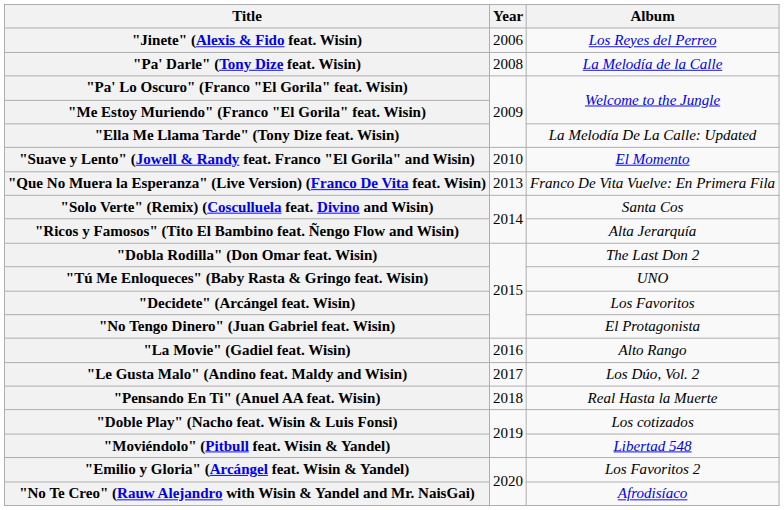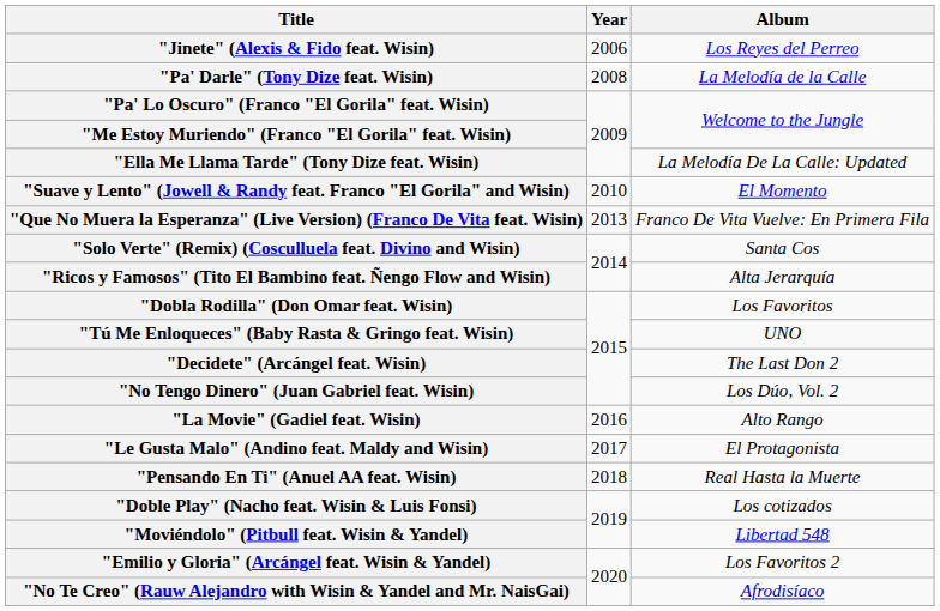"Dobla Rodilla" (Don Omar feat. Wisin) | Album: The Last Don 2 -> Los Favoritos
"Decidete" (Arcángel feat. Wisin) | Album: Los Favoritos -> The Last Don 2
"No Tengo Dinero" (Juan Gabriel feat. Wisin) | Album: El Protagonista -> Los Dúo, Vol. 2
"Le Gusta Malo" (Andino feat. Maldy and Wisin) | Album: Los Dúo, Vol. 2 -> El Protagonista
